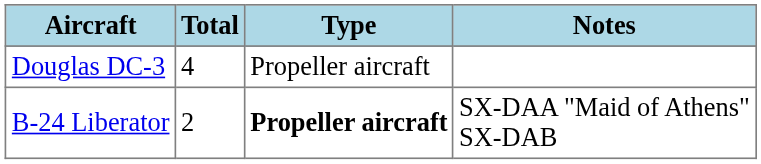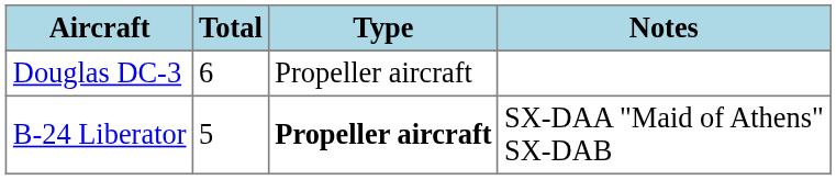Douglas DC-3 | Total: 4 -> 6
B-24 Liberator | Total: 2 -> 5
